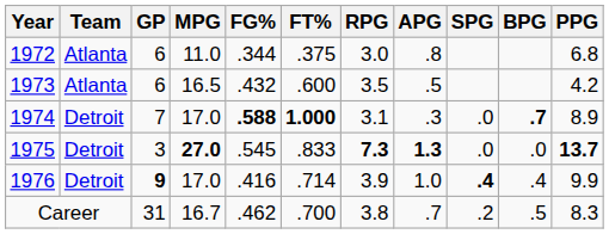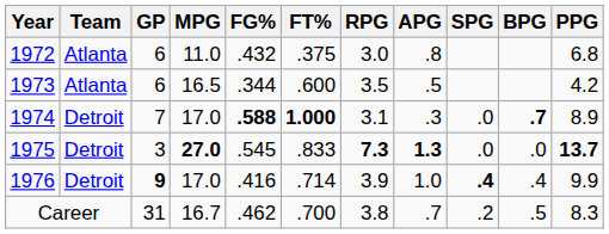1972 | FG%: .344 -> .432
1973 | FG%: .432 -> .344
